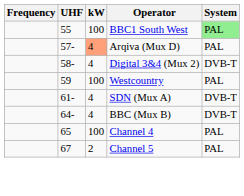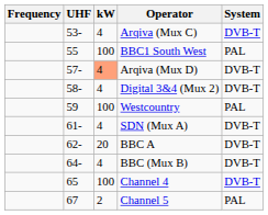+ row: 53- | 4 | Arqiva (Mux C) | DVB-T
BBC1 South West | System: lightgreen background -> no background
Arqiva (Mux D) | System: PAL -> DVB-T
+ row: 62- | 20 | BBC A | DVB-T
Channel 4 | System: PAL -> DVB-T
